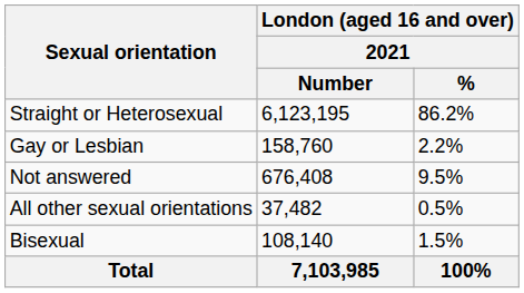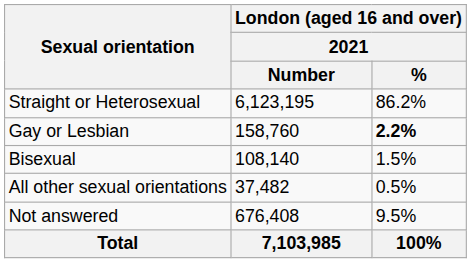Gay or Lesbian | London (aged 16 and over) / 2021 / %: normal -> bold
rows swapped: Bisexual <-> Not answered
